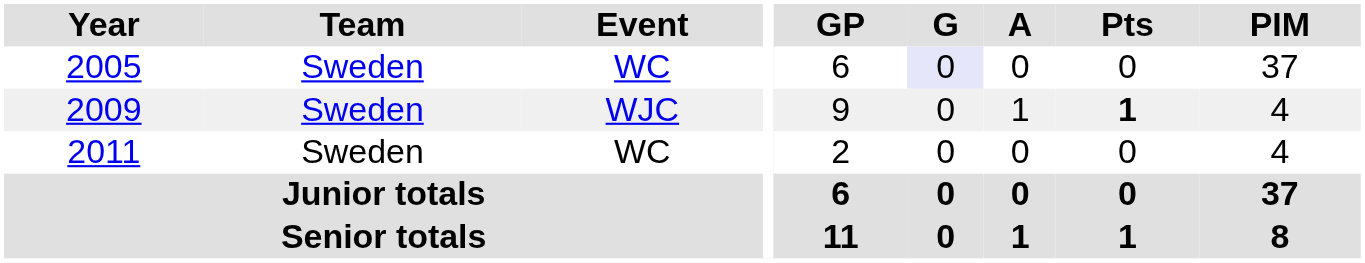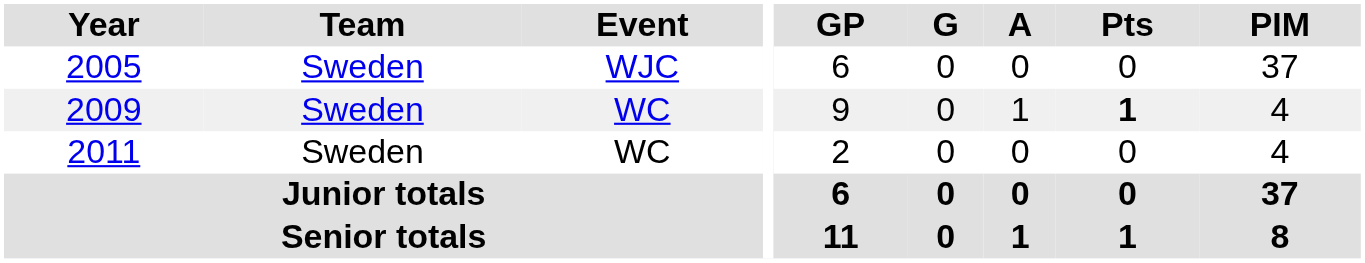2005 | Event: WC -> WJC
2005 | G: lavender background -> no background
2009 | Event: WJC -> WC
